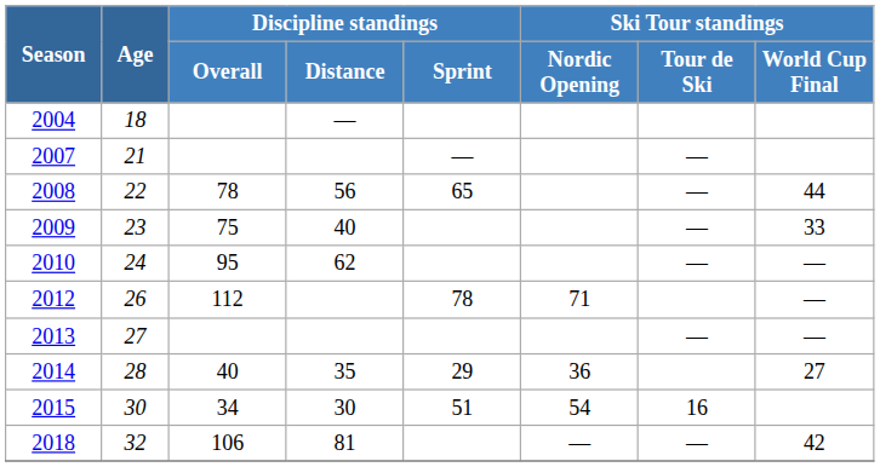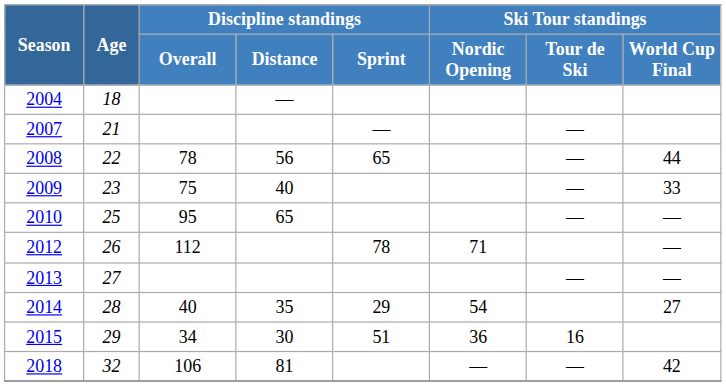2010 | Age: 24 -> 25
2010 | Discipline standings / Distance: 62 -> 65
2014 | Ski Tour standings / Nordic Opening: 36 -> 54
2015 | Age: 30 -> 29
2015 | Ski Tour standings / Nordic Opening: 54 -> 36
